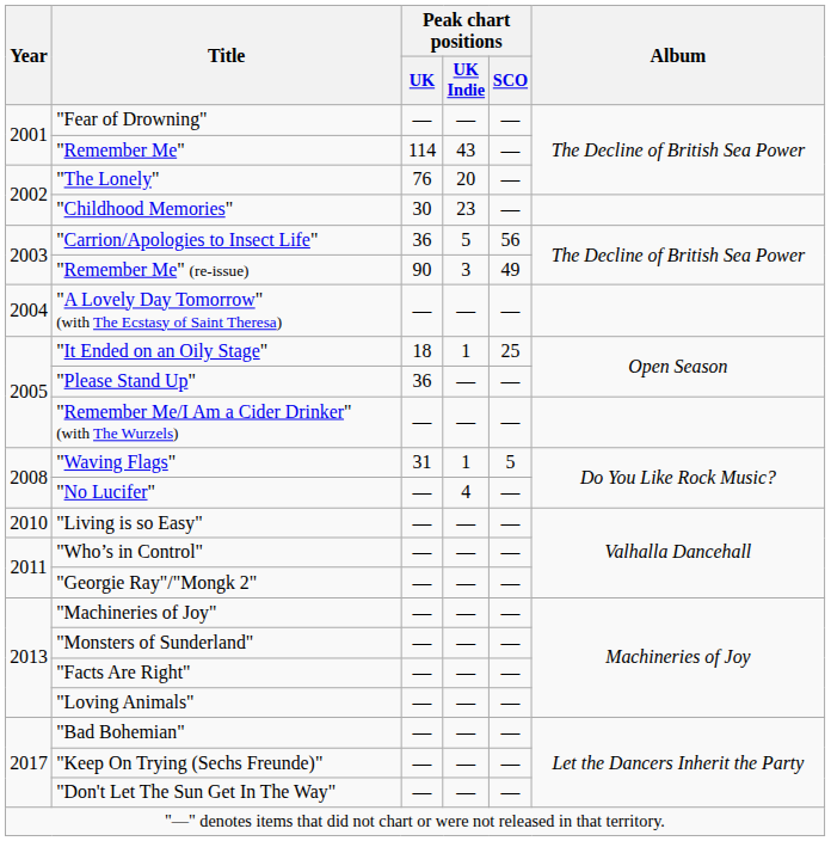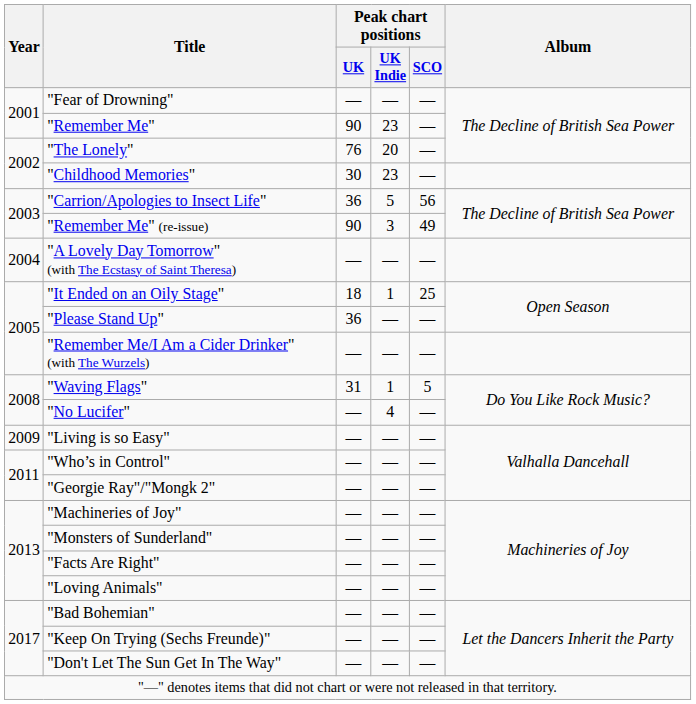"Remember Me" | Peak chart positions / UK: 114 -> 90
"Remember Me" | Peak chart positions / UK Indie: 43 -> 23
"Living is so Easy" | Year: 2010 -> 2009
